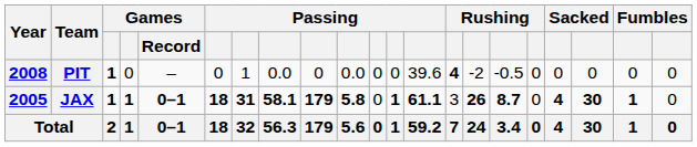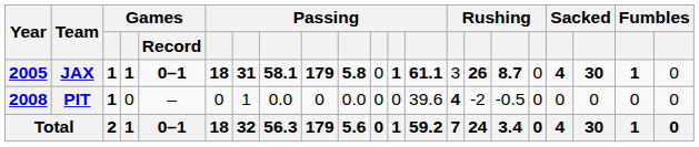rows swapped: JAX <-> PIT
